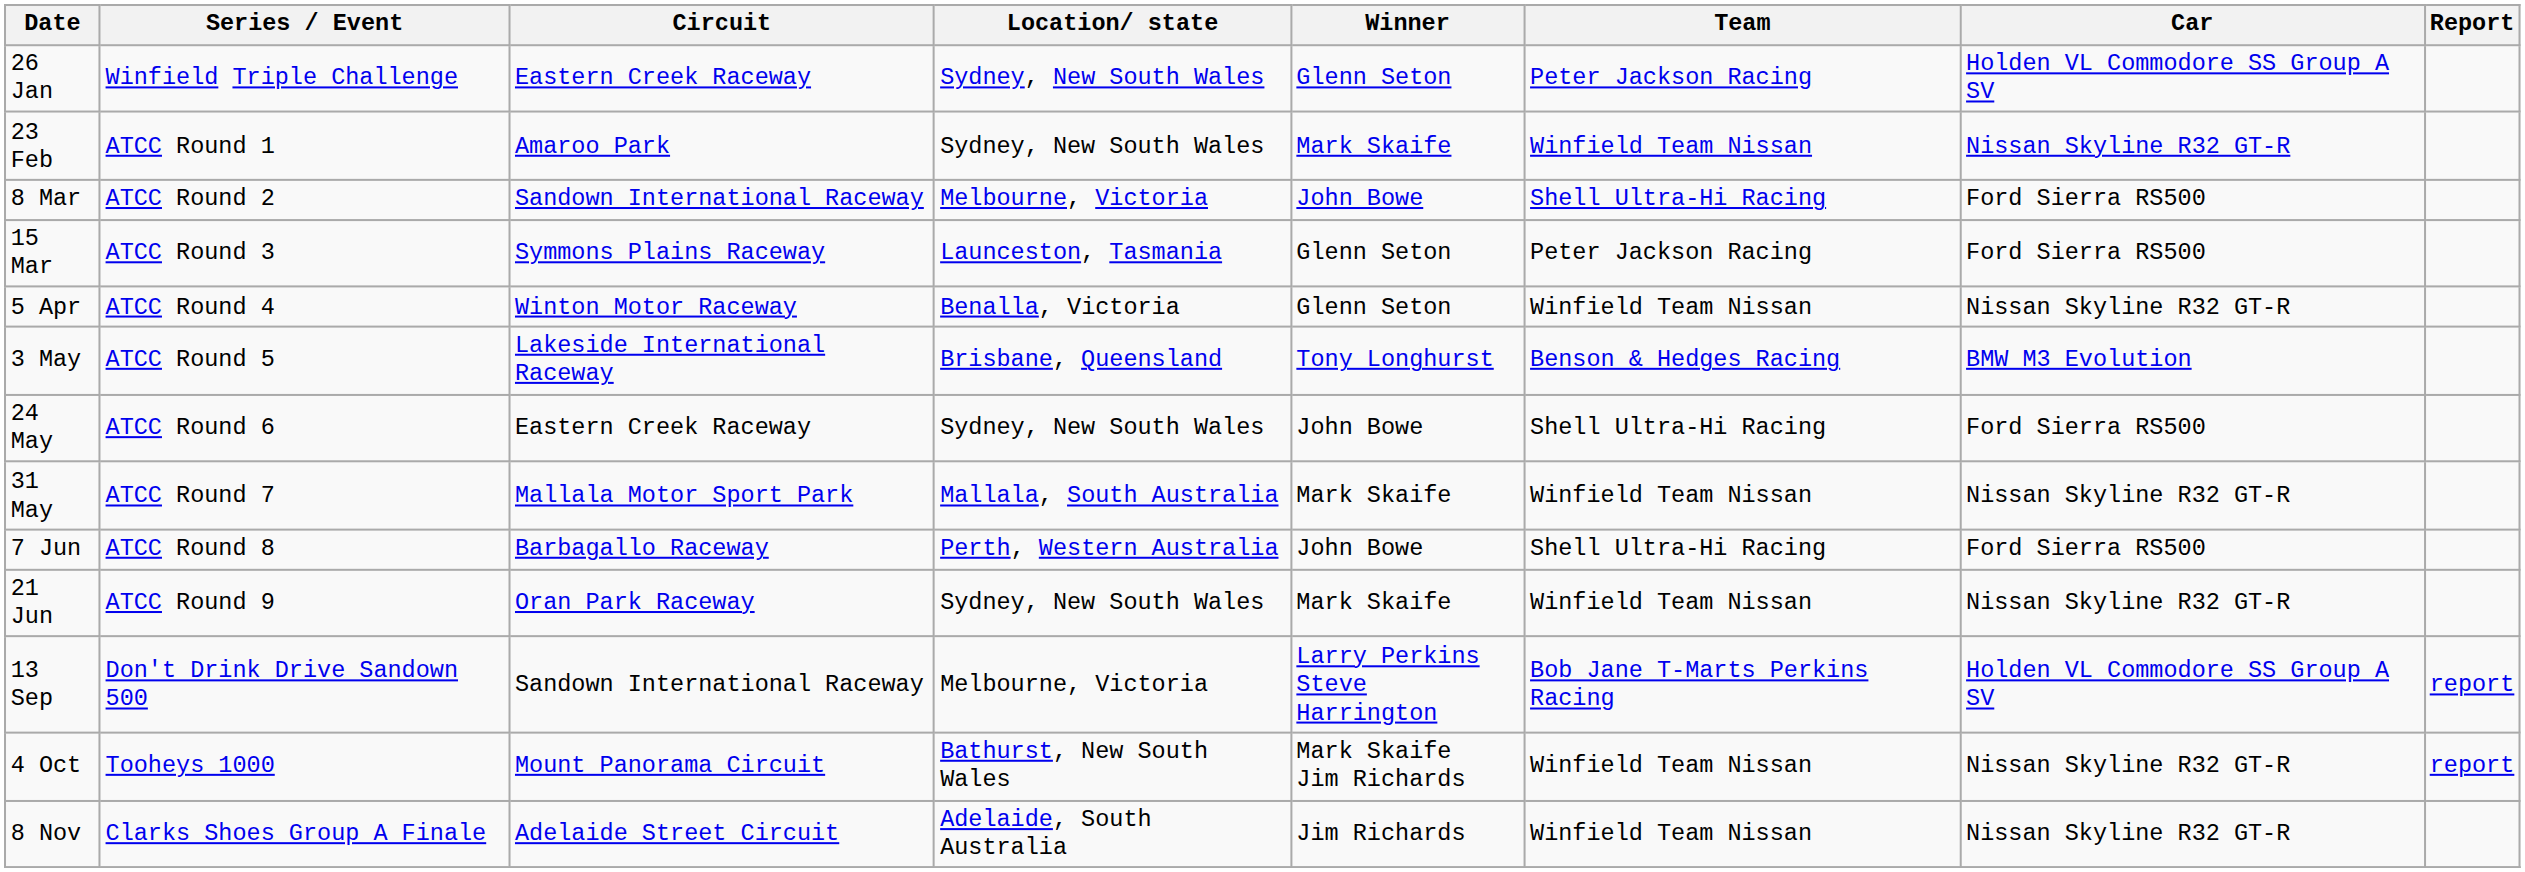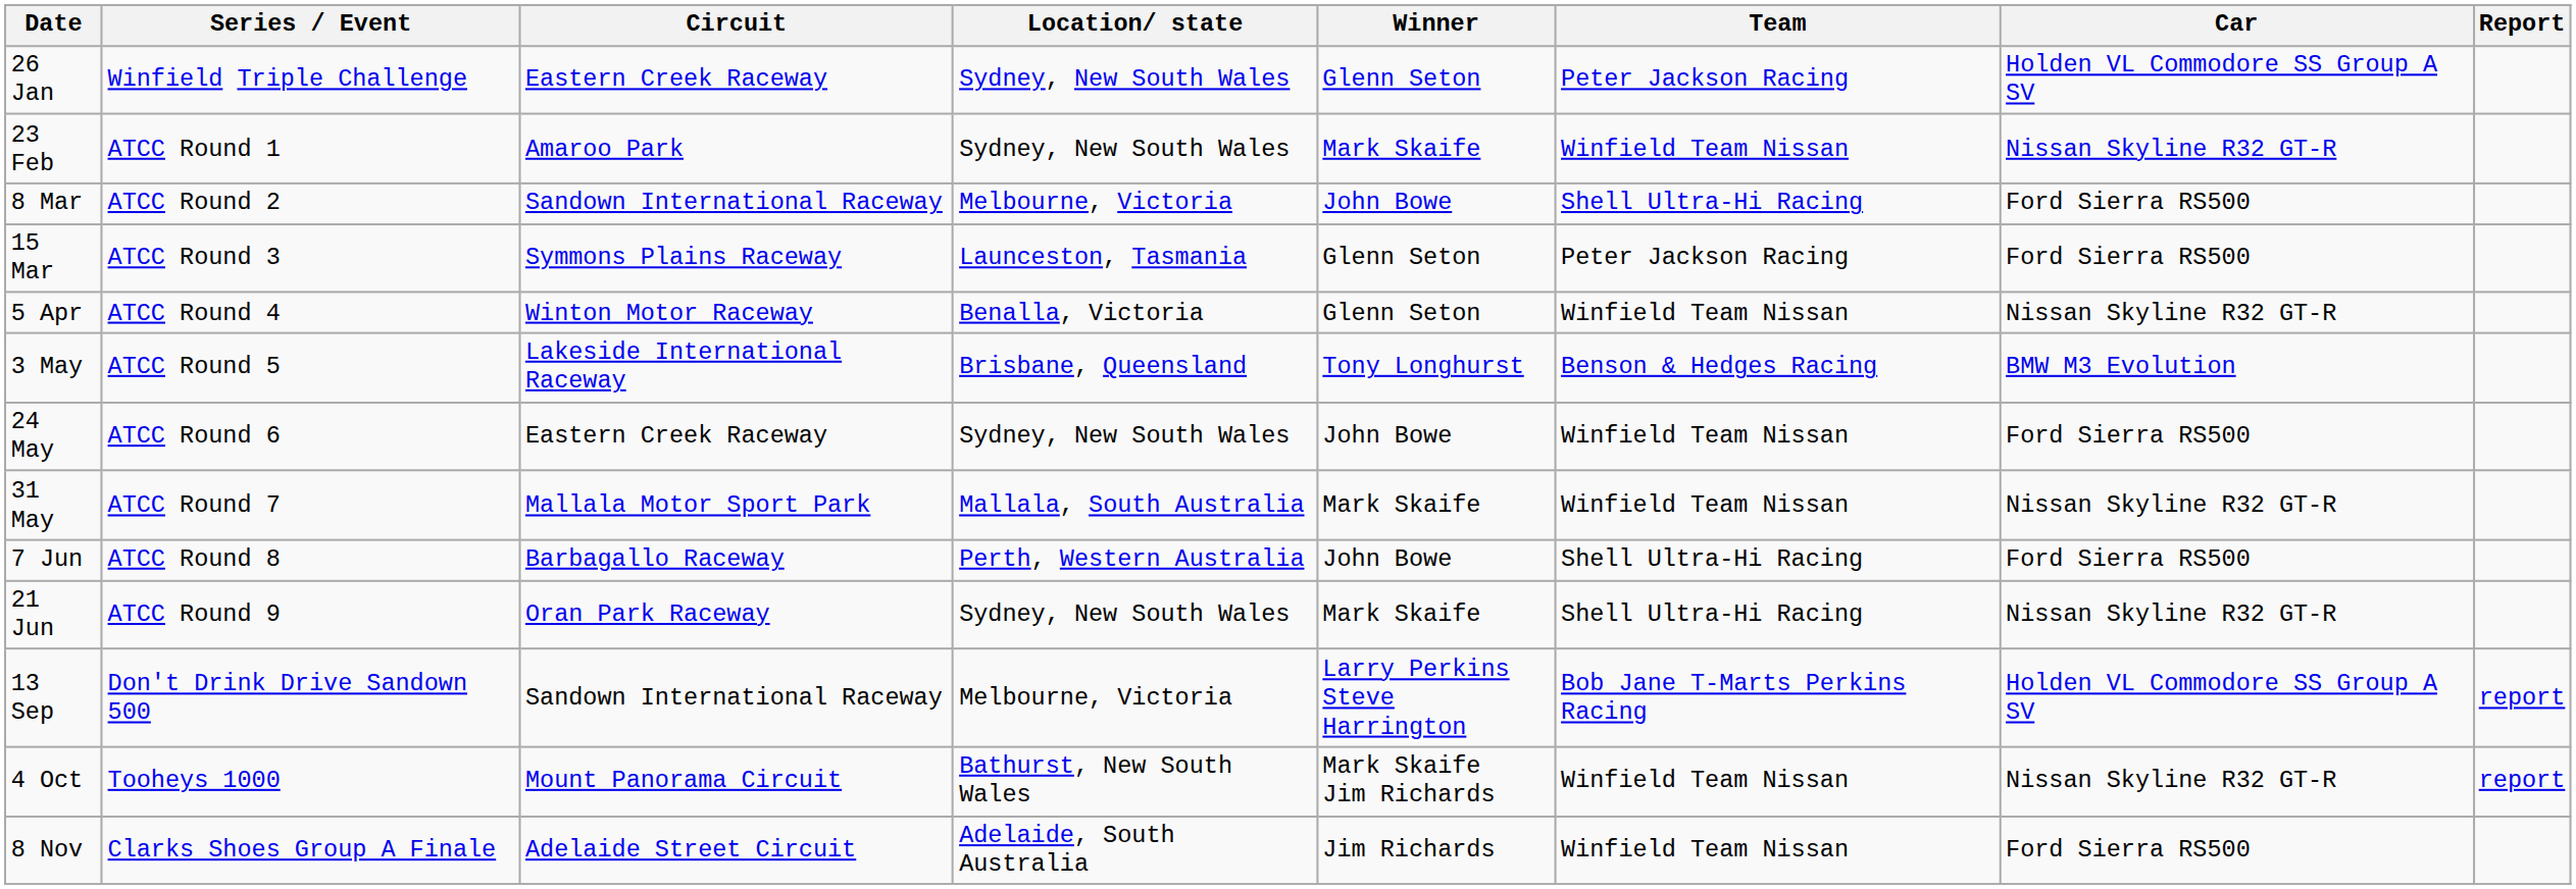24 May | Team: Shell Ultra-Hi Racing -> Winfield Team Nissan
21 Jun | Team: Winfield Team Nissan -> Shell Ultra-Hi Racing
8 Nov | Car: Nissan Skyline R32 GT-R -> Ford Sierra RS500
